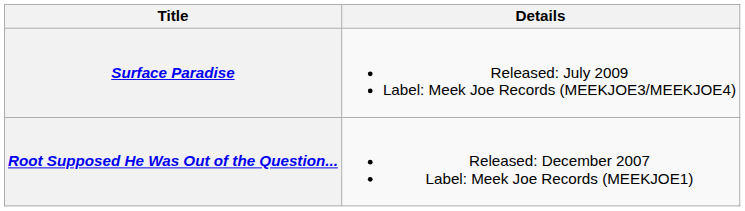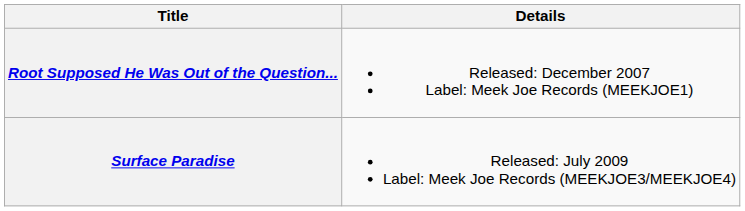rows swapped: Root Supposed He Was Out of the Question... <-> Surface Paradise
